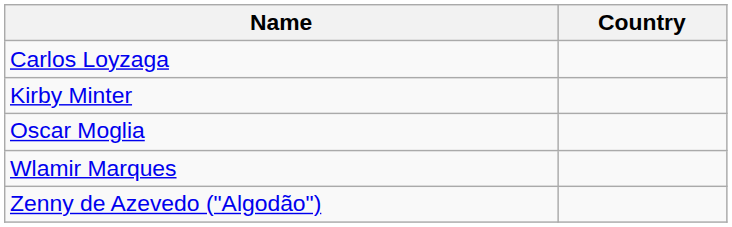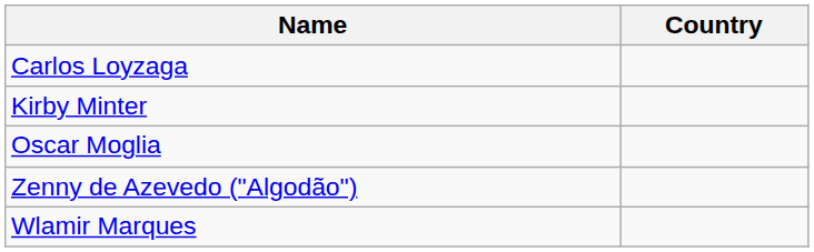rows swapped: Zenny de Azevedo ("Algodão") <-> Wlamir Marques
